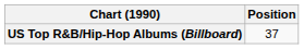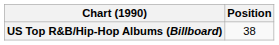US Top R&B/Hip-Hop Albums (Billboard) | Position: 37 -> 38
